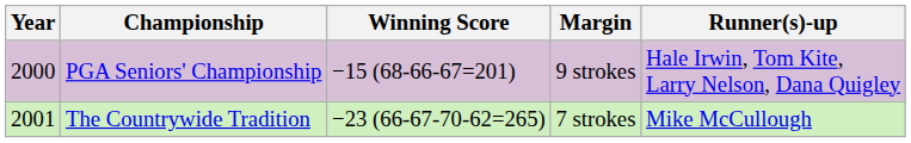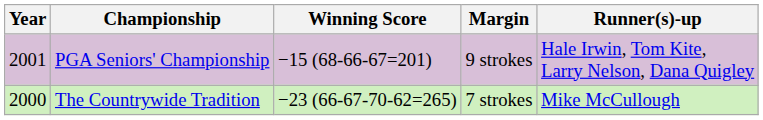PGA Seniors' Championship | Year: 2000 -> 2001
The Countrywide Tradition | Year: 2001 -> 2000
